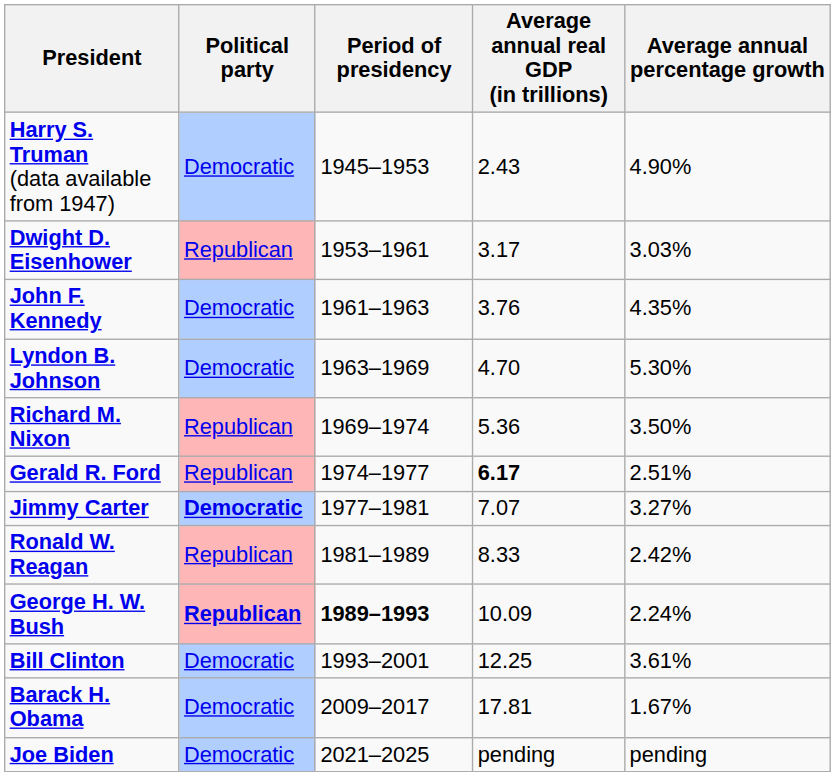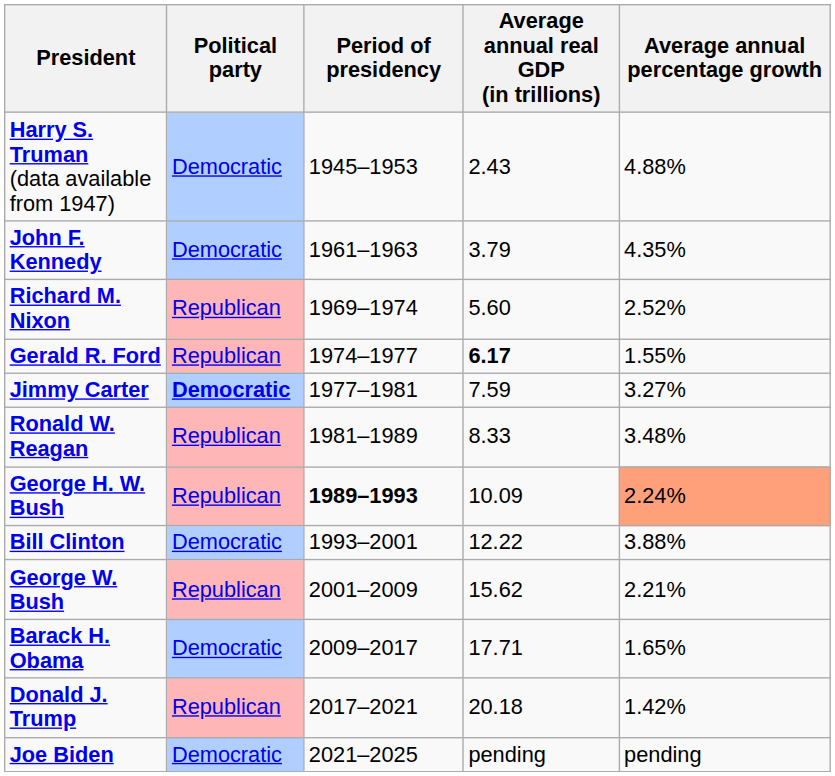Harry S. Truman (data available from 1947) | Average annual percentage growth: 4.90% -> 4.88%
- row: Dwight D. Eisenhower | Republican | 1953–1961 | 3.17 | 3.03%
John F. Kennedy | Average annual real GDP (in trillions): 3.76 -> 3.79
- row: Lyndon B. Johnson | Democratic | 1963–1969 | 4.70 | 5.30%
Richard M. Nixon | Average annual real GDP (in trillions): 5.36 -> 5.60
Richard M. Nixon | Average annual percentage growth: 3.50% -> 2.52%
Gerald R. Ford | Average annual percentage growth: 2.51% -> 1.55%
Jimmy Carter | Average annual real GDP (in trillions): 7.07 -> 7.59
Ronald W. Reagan | Average annual percentage growth: 2.42% -> 3.48%
George H. W. Bush | Political party: bold -> normal
George H. W. Bush | Average annual percentage growth: no background -> lightsalmon background
Bill Clinton | Average annual real GDP (in trillions): 12.25 -> 12.22
Bill Clinton | Average annual percentage growth: 3.61% -> 3.88%
+ row: George W. Bush | Republican | 2001–2009 | 15.62 | 2.21%
Barack H. Obama | Average annual real GDP (in trillions): 17.81 -> 17.71
Barack H. Obama | Average annual percentage growth: 1.67% -> 1.65%
+ row: Donald J. Trump | Republican | 2017–2021 | 20.18 | 1.42%
